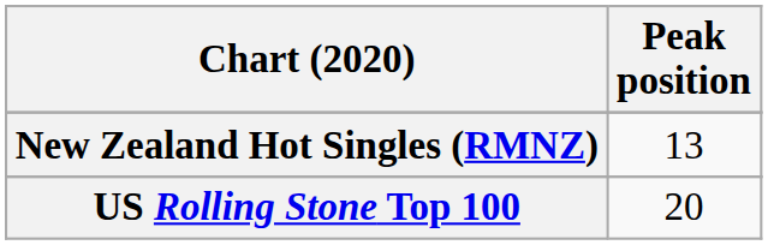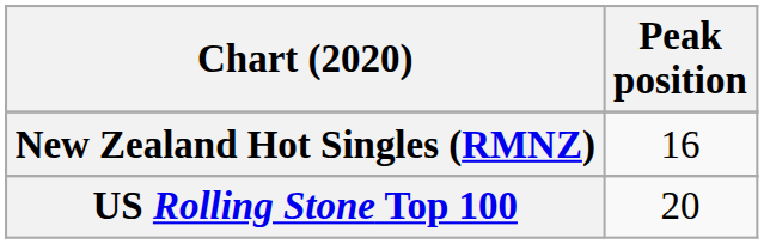New Zealand Hot Singles (RMNZ) | Peak position: 13 -> 16
